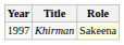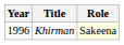Khirman | Year: 1997 -> 1996
